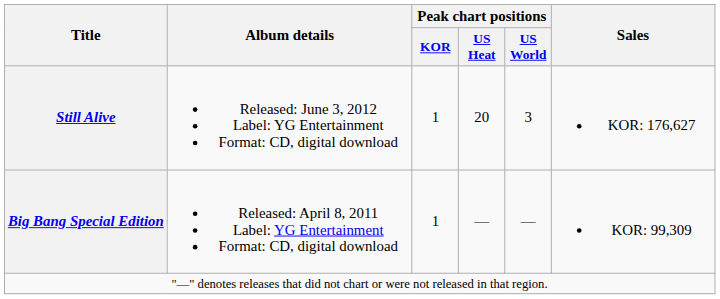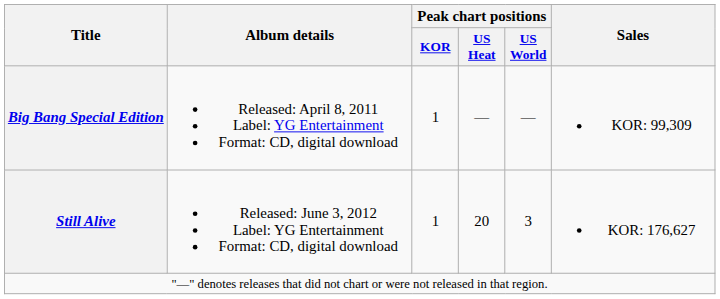rows swapped: Big Bang Special Edition <-> Still Alive
